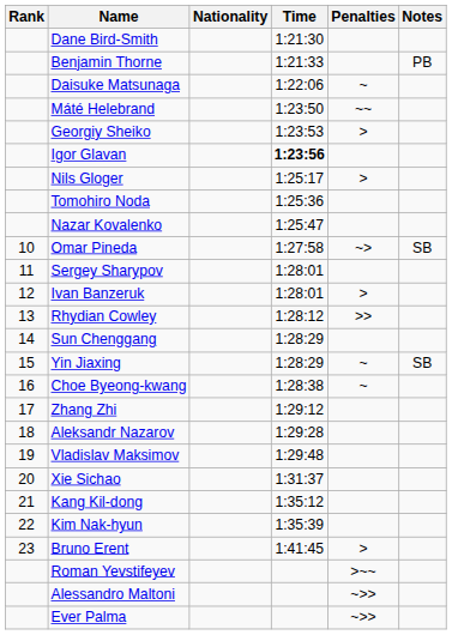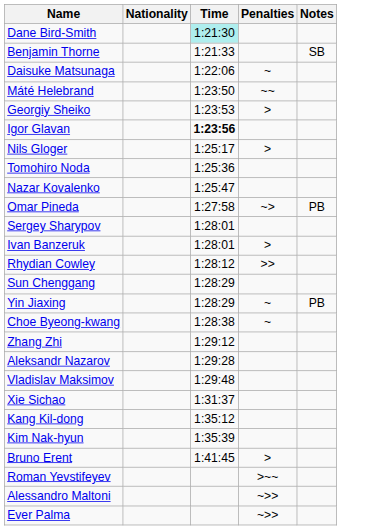- column: Rank | 10 | 11 | 12 | 13 | 14 | 15 | 16 | 17 | 18 | 19 | 20 | 21 | 22 | 23
Dane Bird-Smith | Time: no background -> paleturquoise background
Benjamin Thorne | Notes: PB -> SB
Omar Pineda | Notes: SB -> PB
Yin Jiaxing | Notes: SB -> PB
